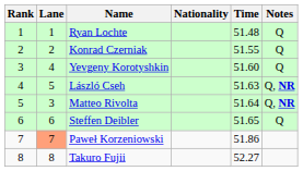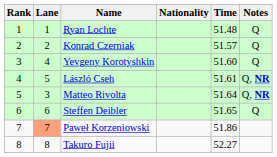Konrad Czerniak | Time: 51.55 -> 51.57
László Cseh | Time: 51.63 -> 51.61
